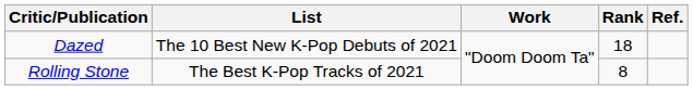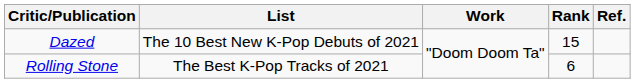Dazed | Rank: 18 -> 15
Rolling Stone | Rank: 8 -> 6
